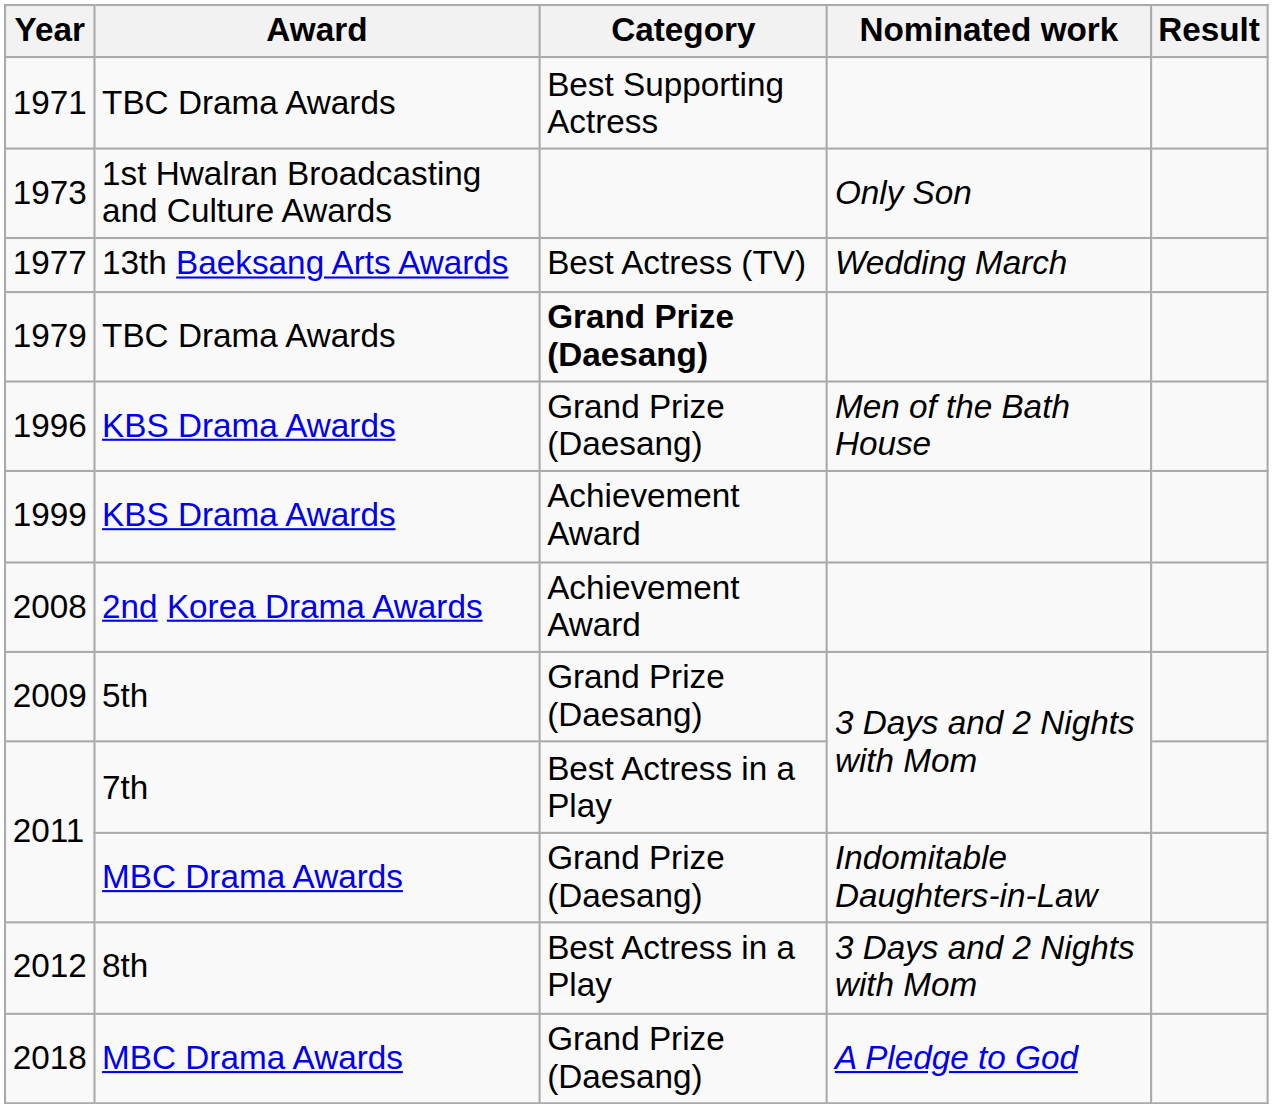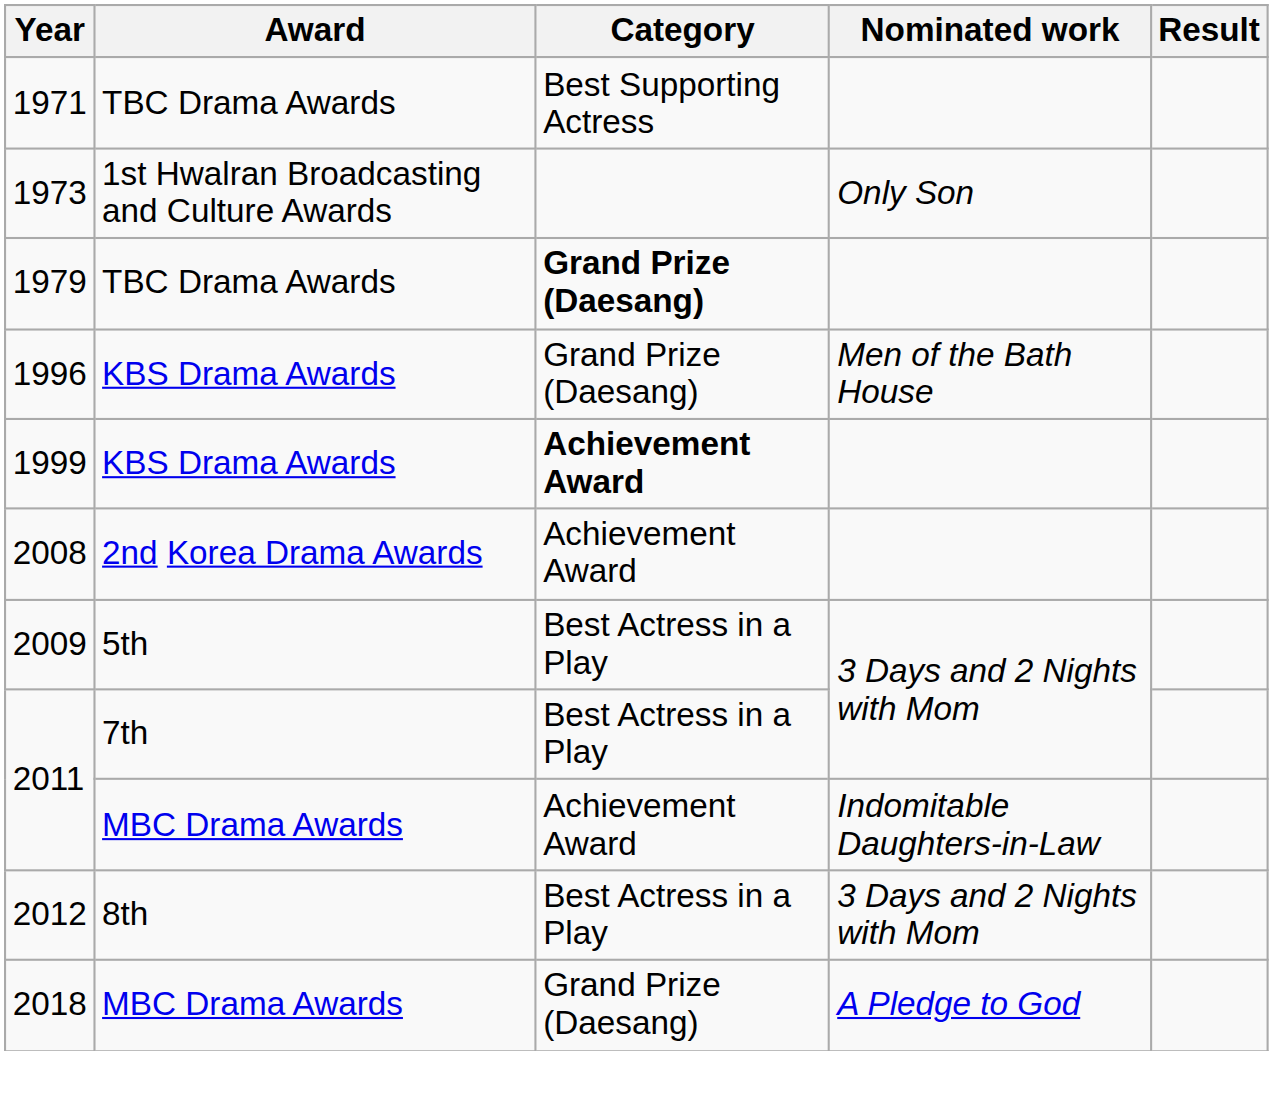- row: 1977 | 13th Baeksang Arts Awards | Best Actress (TV) | Wedding March
1999 | Category: normal -> bold
2009 | Category: Grand Prize (Daesang) -> Best Actress in a Play
2011 / MBC Drama Awards | Category: Grand Prize (Daesang) -> Achievement Award
